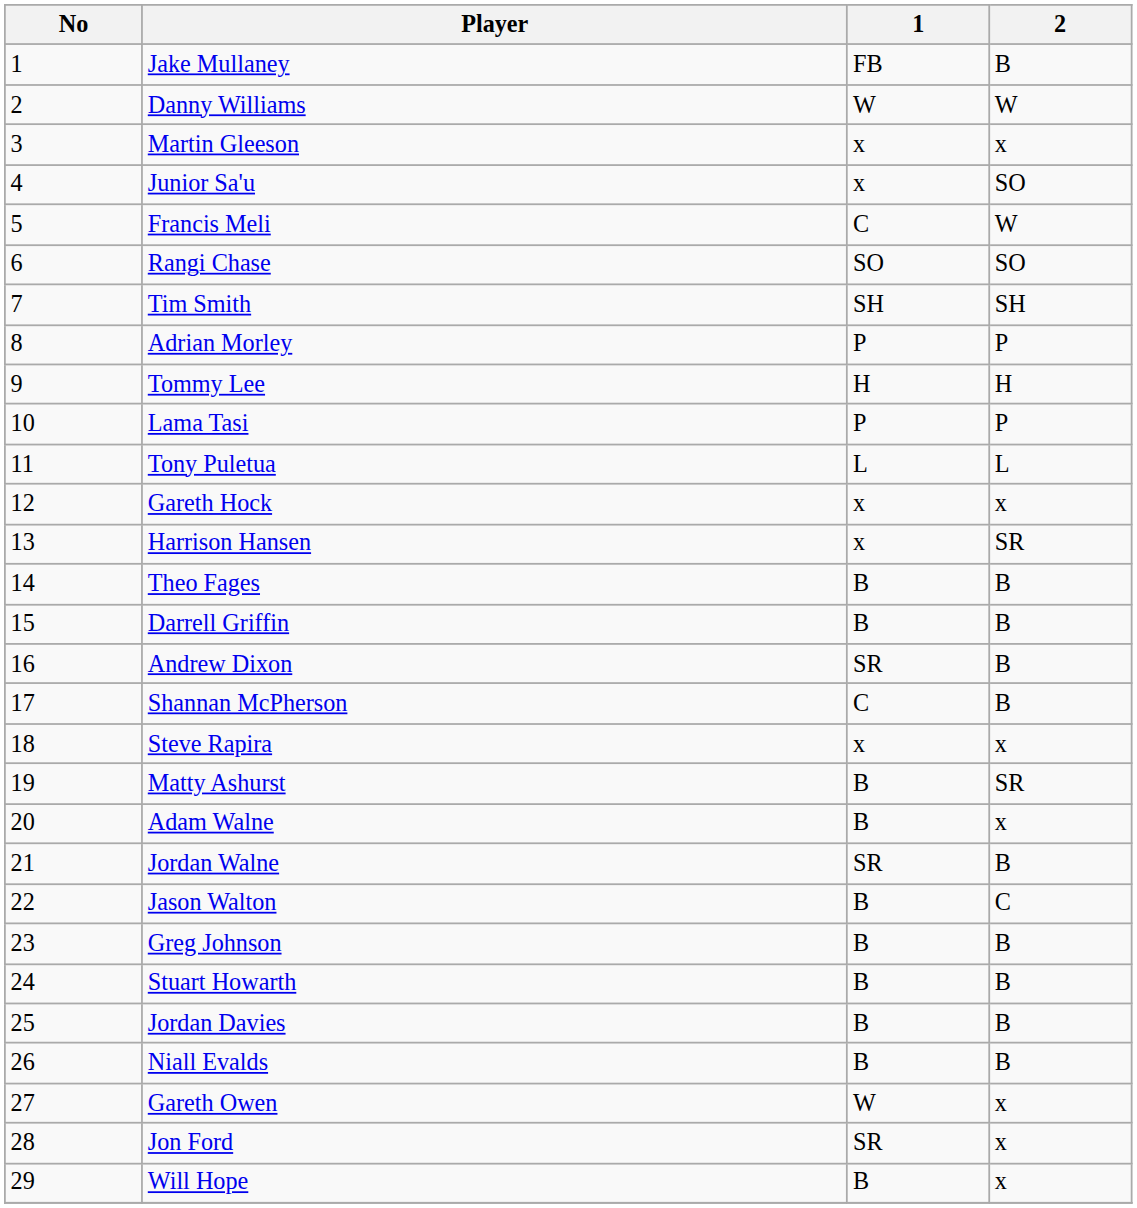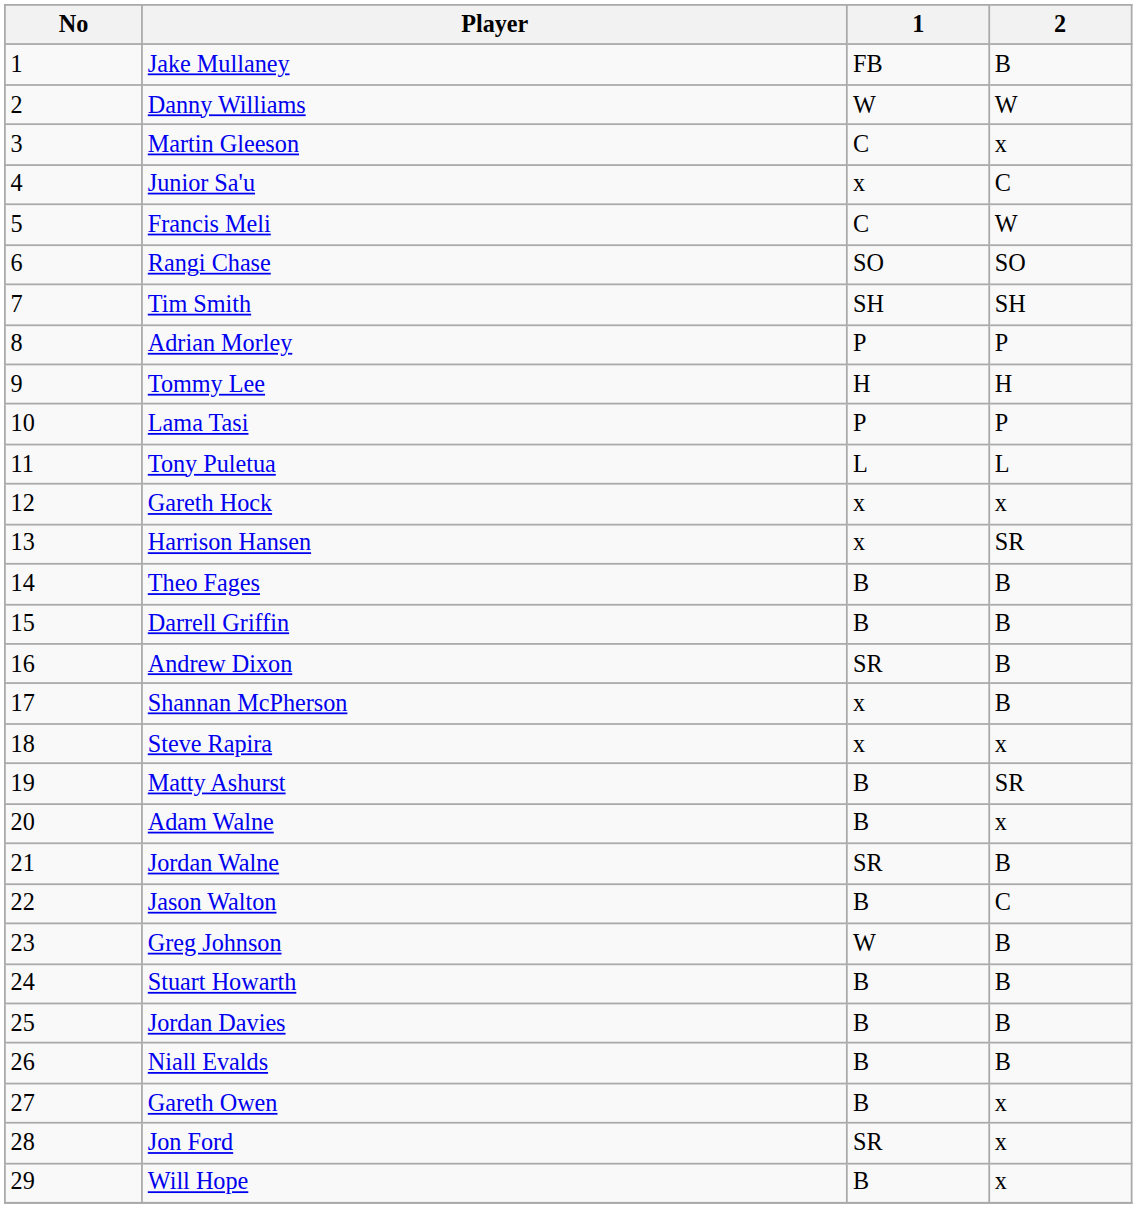Martin Gleeson | 1: x -> C
Junior Sa'u | 2: SO -> C
Shannan McPherson | 1: C -> x
Greg Johnson | 1: B -> W
Gareth Owen | 1: W -> B
